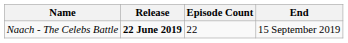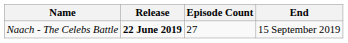Naach - The Celebs Battle | Episode Count: 22 -> 27
